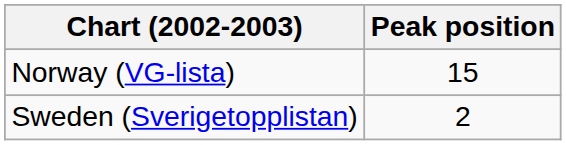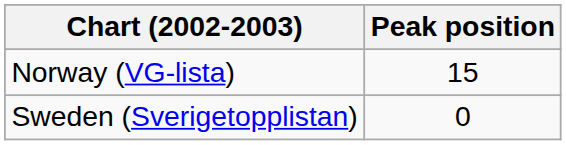Sweden (Sverigetopplistan) | Peak position: 2 -> 0
